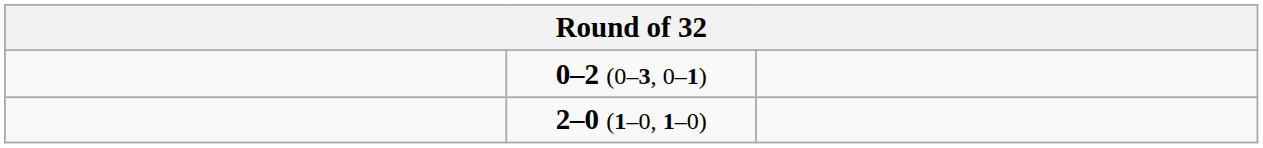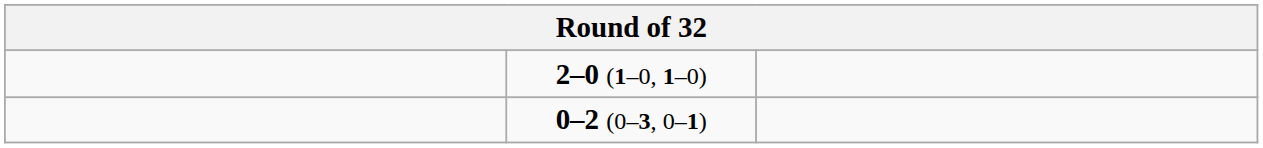rows swapped: 2–0 (1–0, 1–0) <-> 0–2 (0–3, 0–1)
